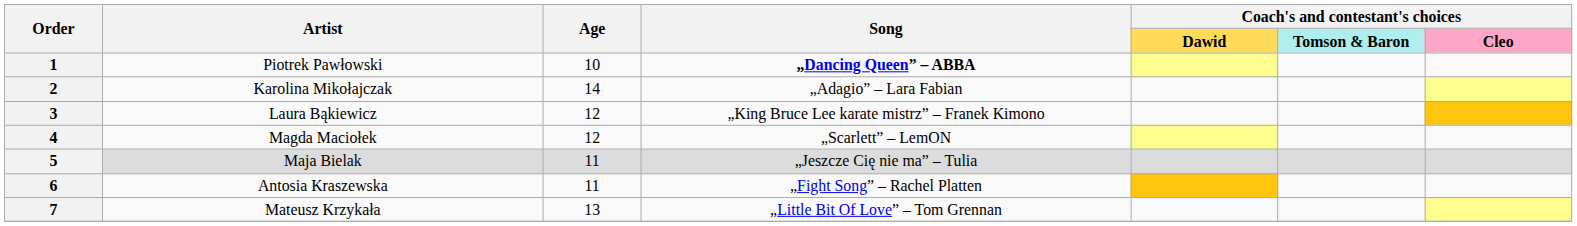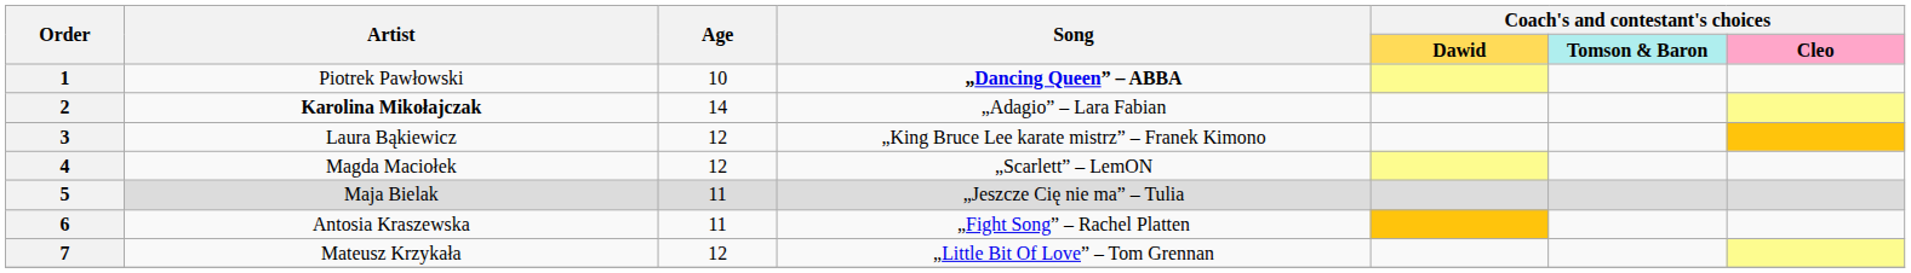2 | Artist: normal -> bold
7 | Age: 13 -> 12
